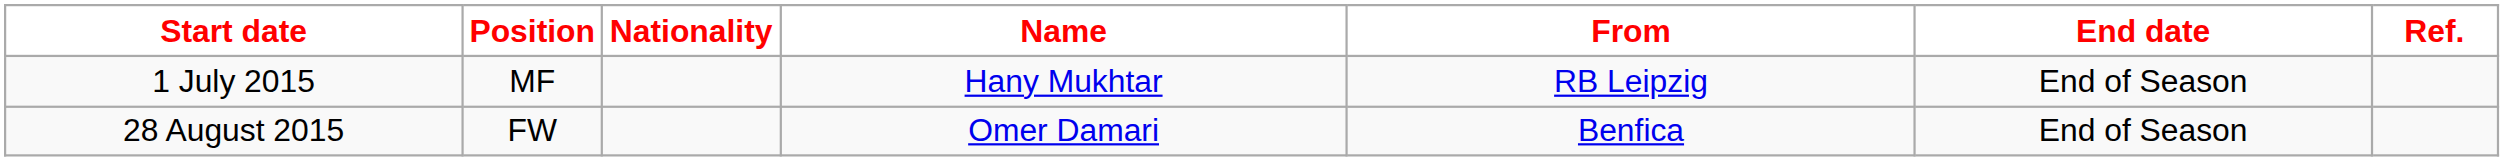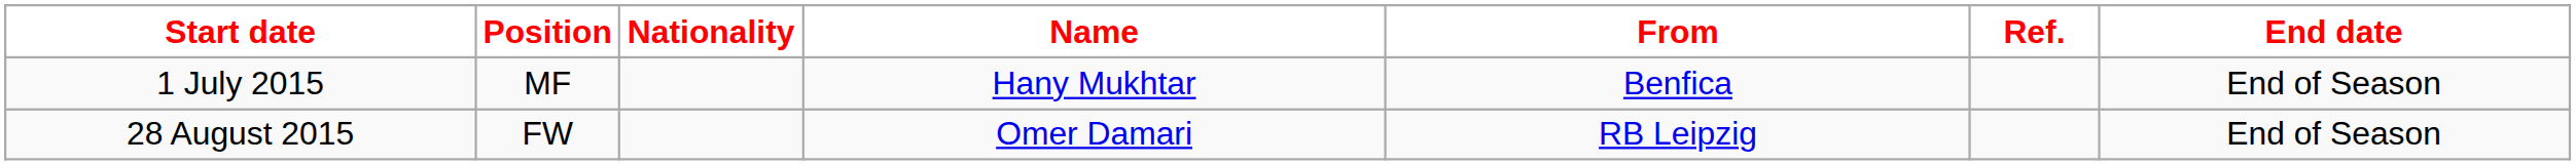columns swapped: End date <-> Ref.
1 July 2015 | From: RB Leipzig -> Benfica
28 August 2015 | From: Benfica -> RB Leipzig
